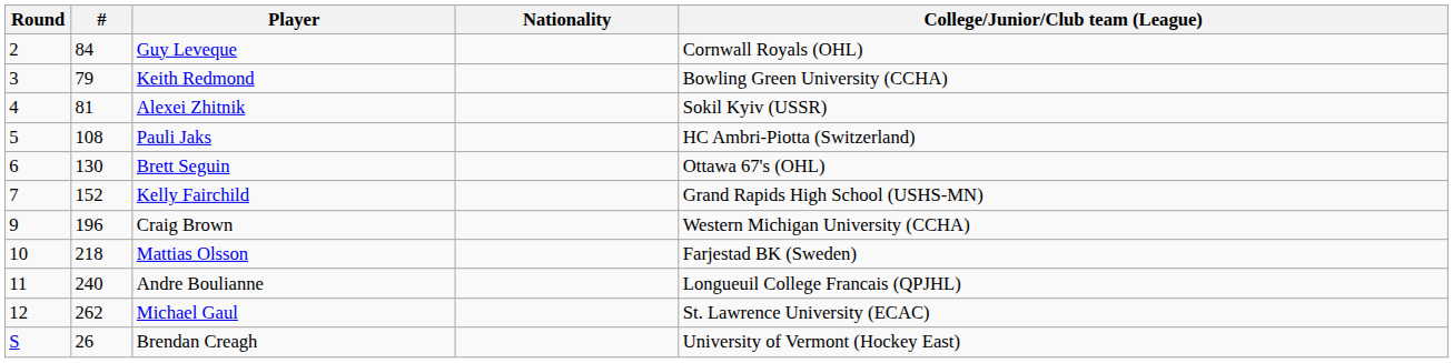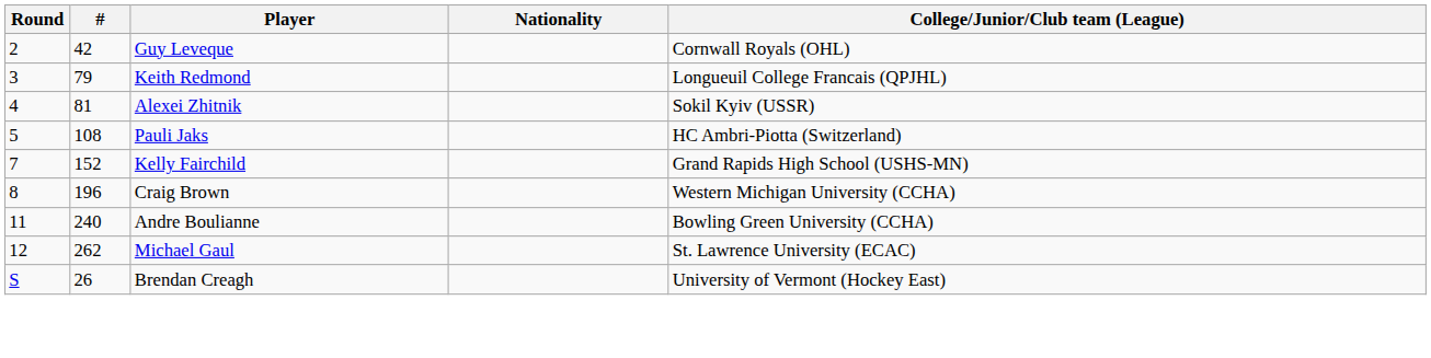Guy Leveque | #: 84 -> 42
Keith Redmond | College/Junior/Club team (League): Bowling Green University (CCHA) -> Longueuil College Francais (QPJHL)
- row: 6 | 130 | Brett Seguin | Ottawa 67's (OHL)
Craig Brown | Round: 9 -> 8
- row: 10 | 218 | Mattias Olsson | Farjestad BK (Sweden)
Andre Boulianne | College/Junior/Club team (League): Longueuil College Francais (QPJHL) -> Bowling Green University (CCHA)
